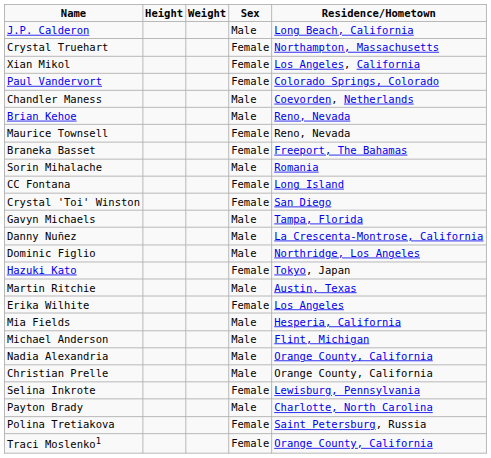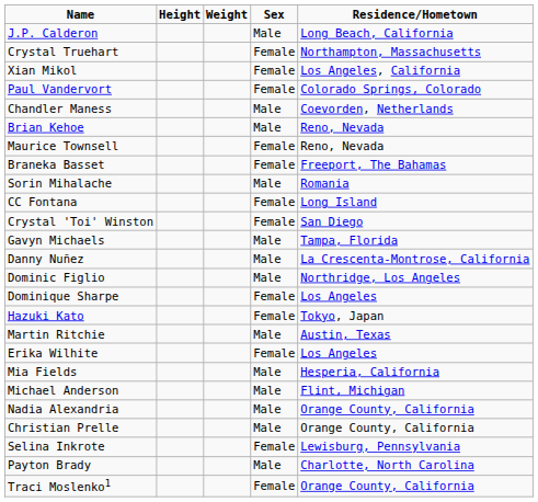+ row: Dominique Sharpe | Female | Los Angeles
- row: Polina Tretiakova | Female | Saint Petersburg, Russia
